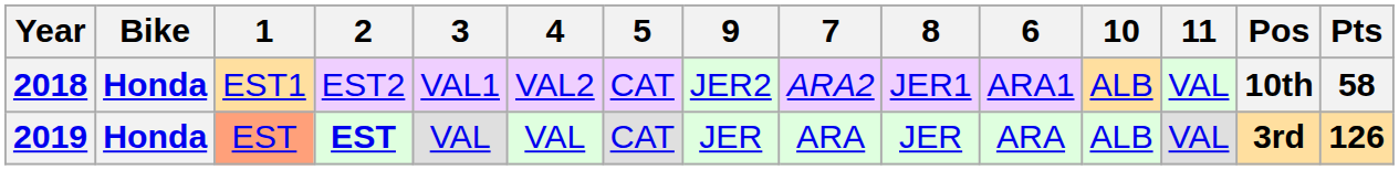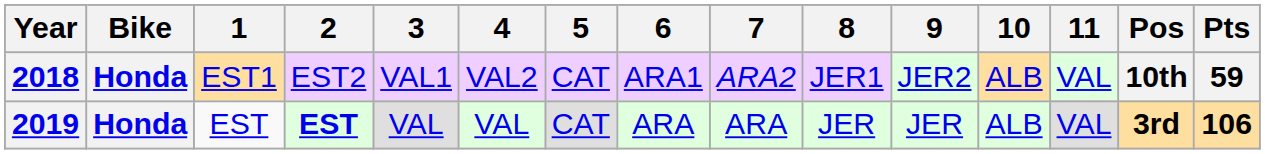columns swapped: 6 <-> 9
2018 | Pts: 58 -> 59
2019 | 1: lightsalmon background -> no background
2019 | Pts: 126 -> 106
